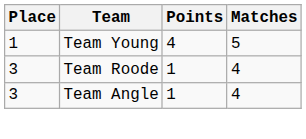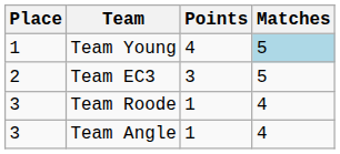Team Young | Matches: no background -> lightblue background
+ row: 2 | Team EC3 | 3 | 5
